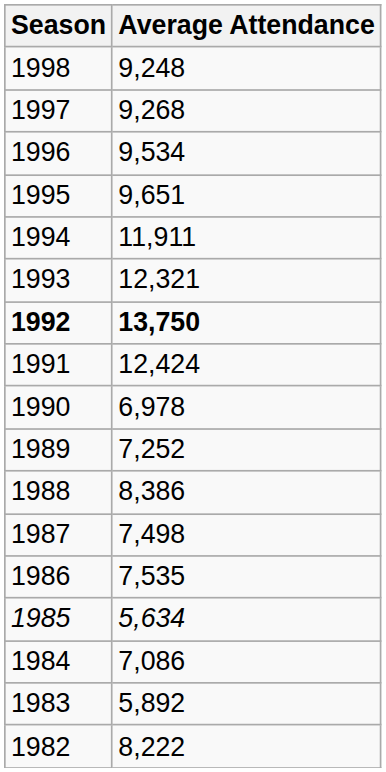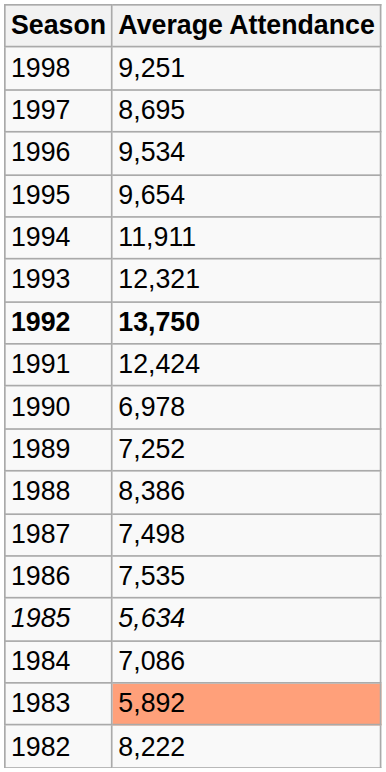1998 | Average Attendance: 9,248 -> 9,251
1997 | Average Attendance: 9,268 -> 8,695
1995 | Average Attendance: 9,651 -> 9,654
1983 | Average Attendance: no background -> lightsalmon background
